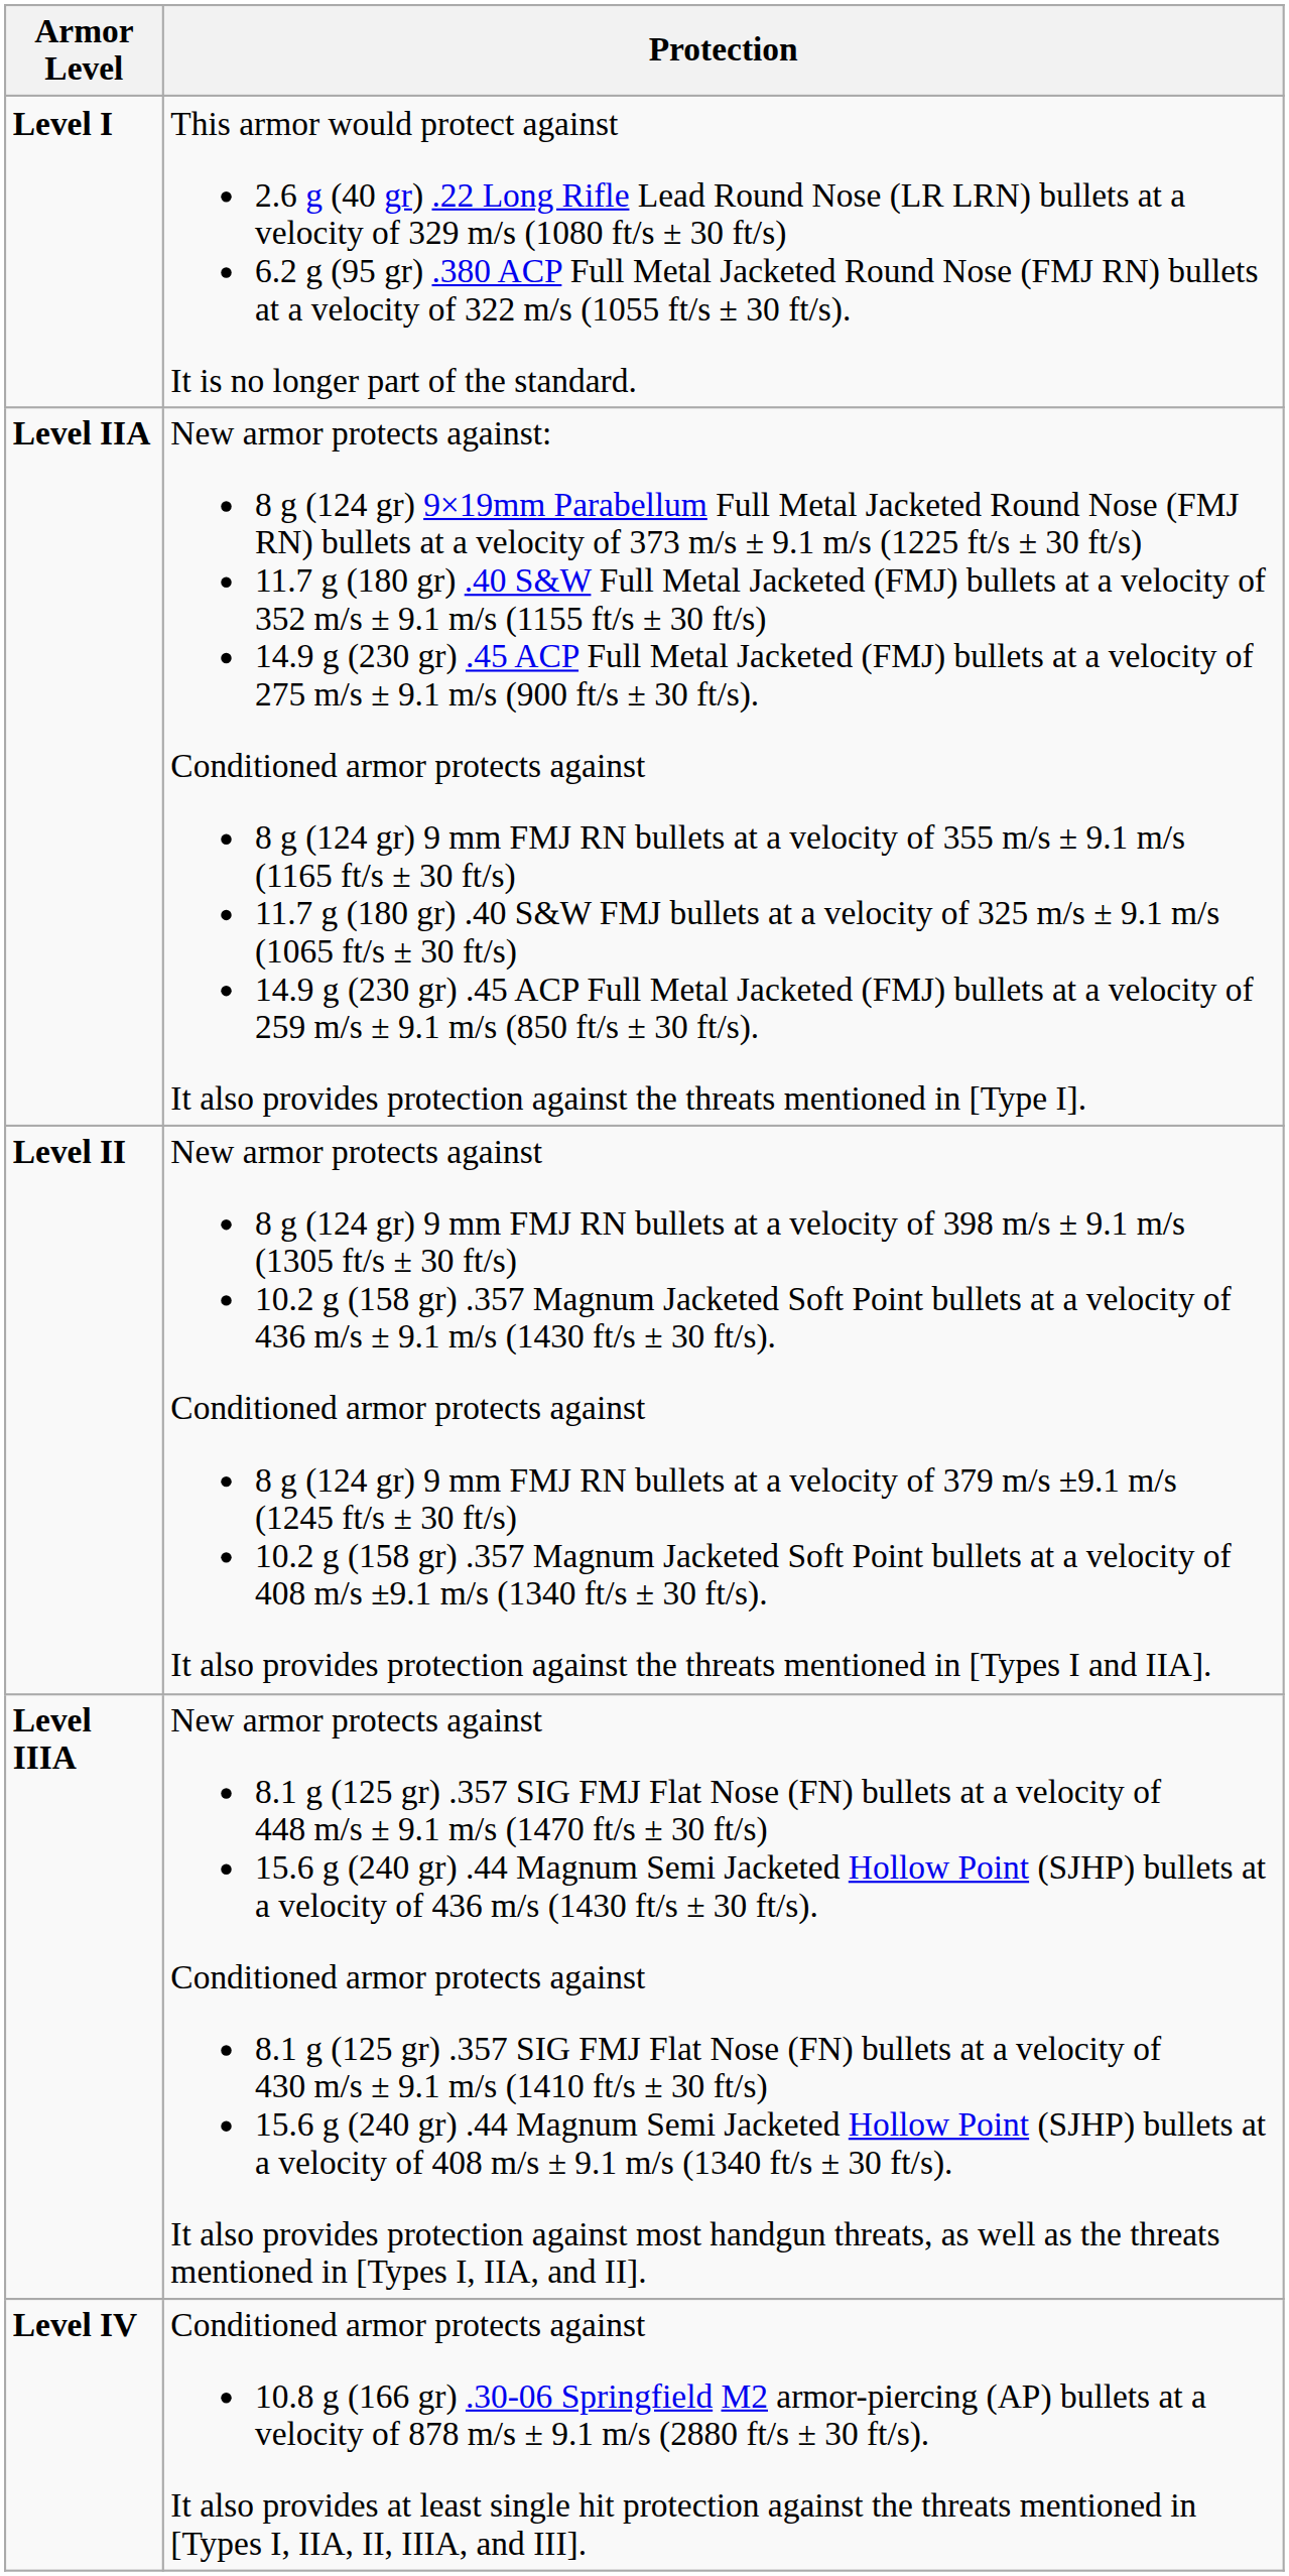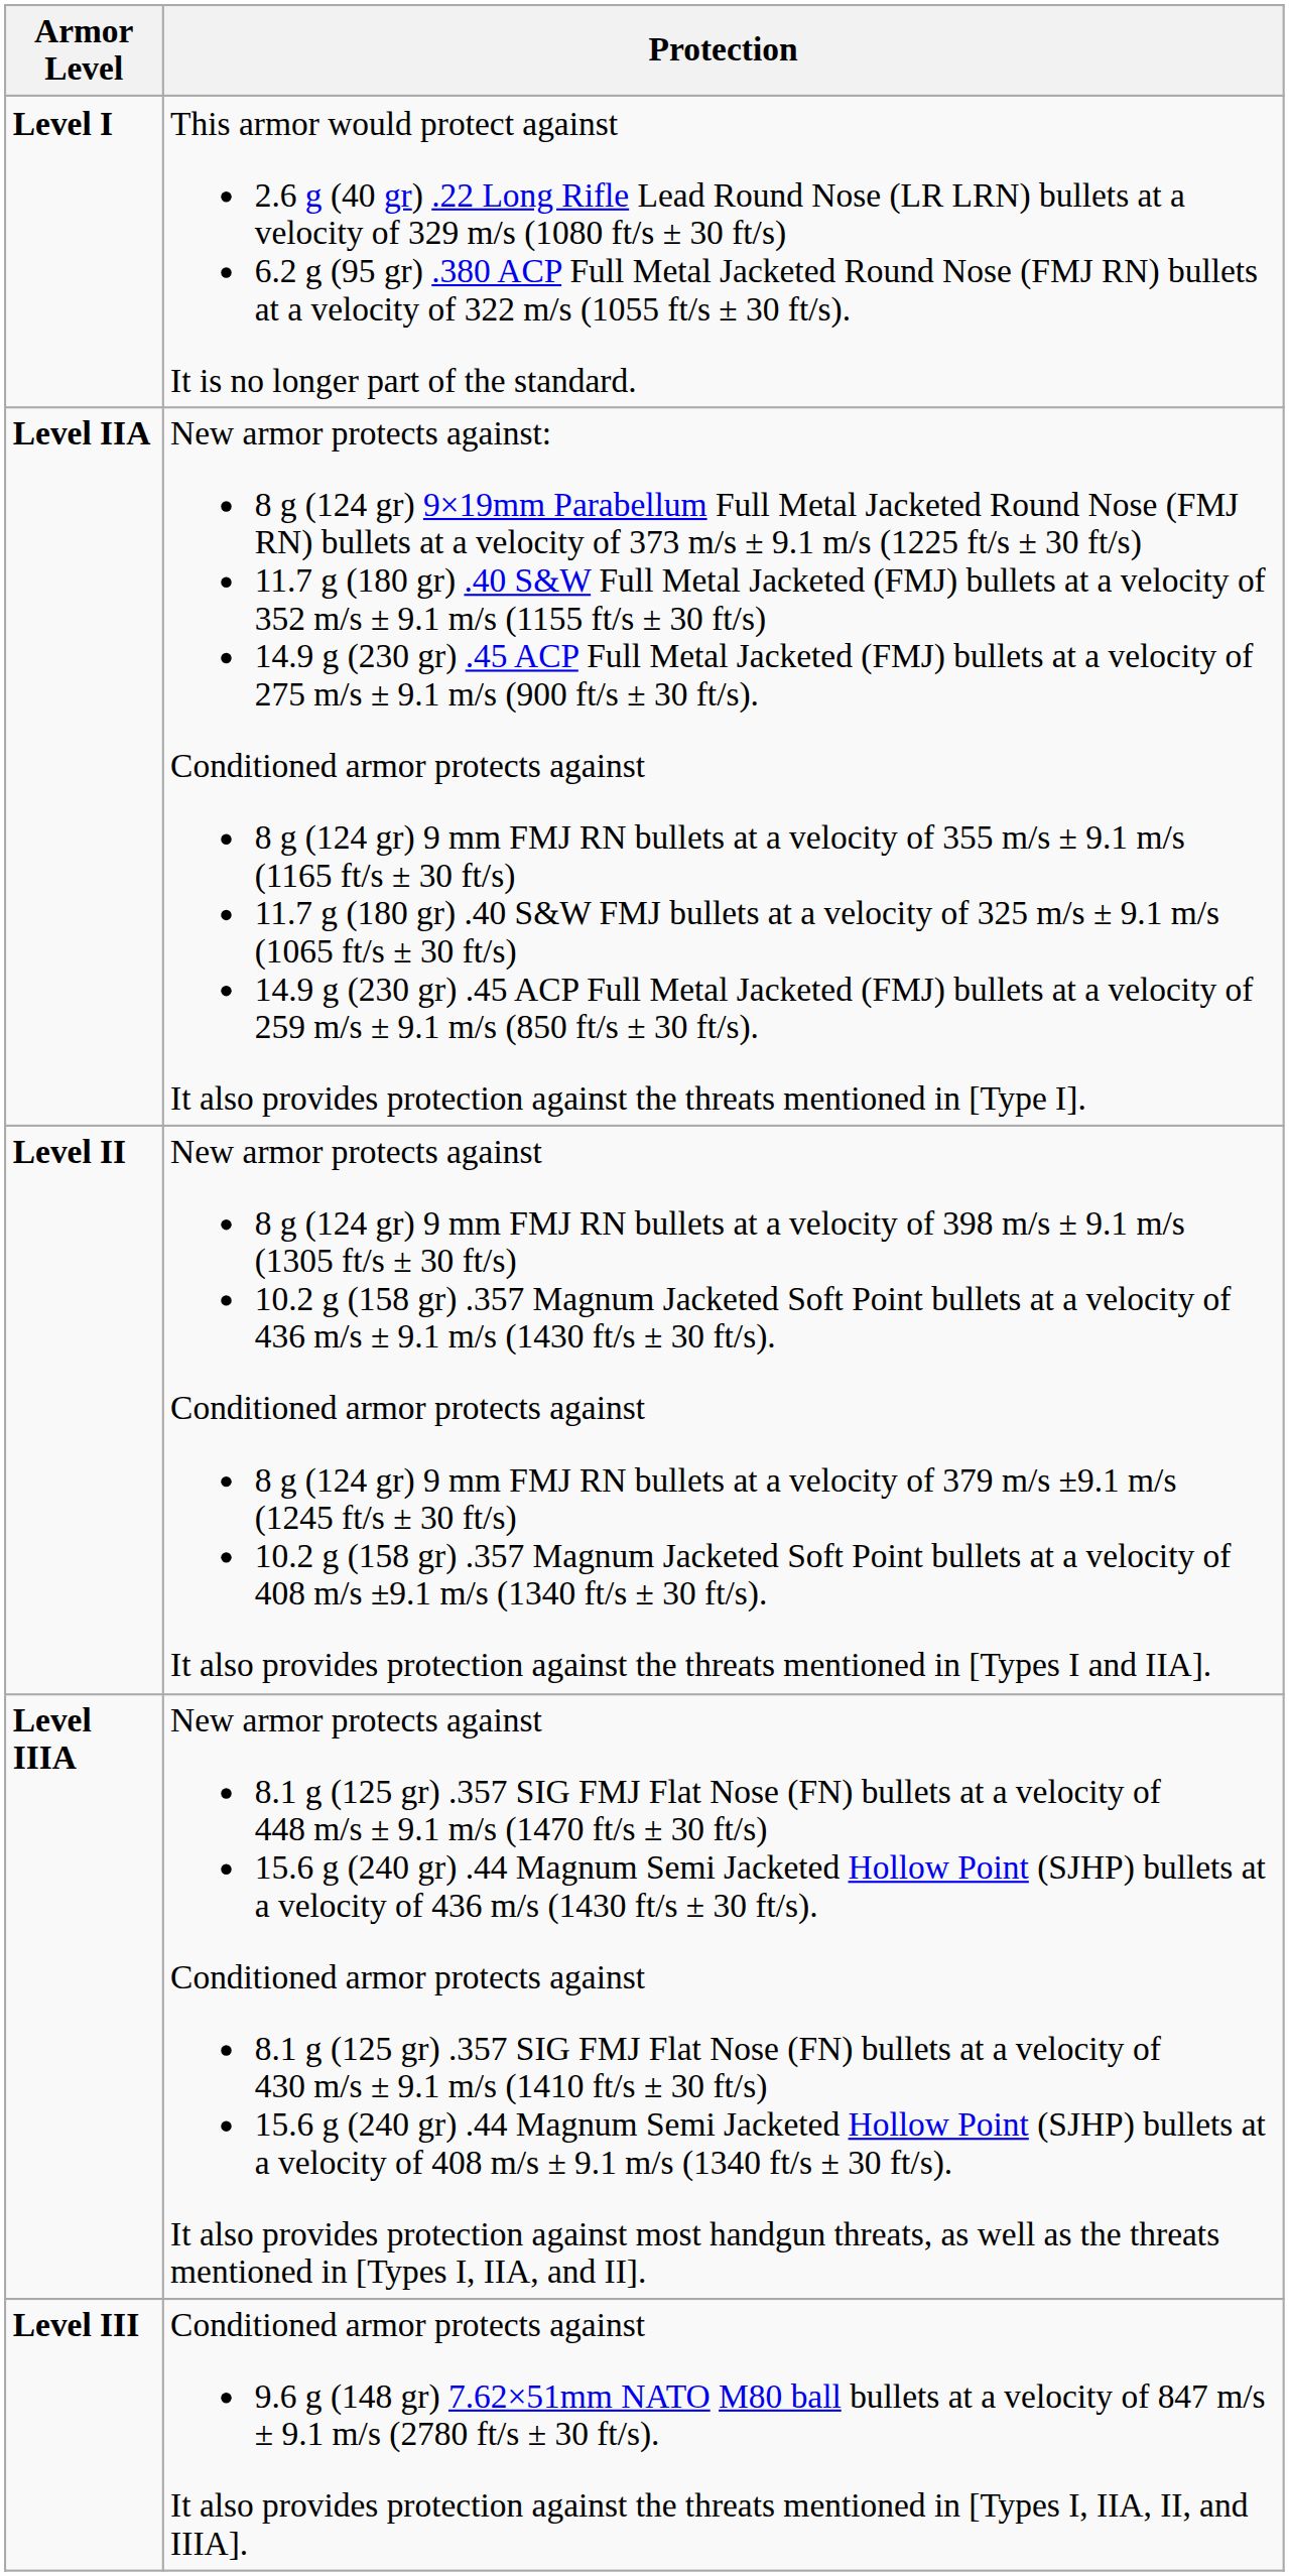+ row: Level III | Conditioned armor protects against 9.6 g (148 gr) 7.62×51mm NATO M80 ball bullets at a velocity of 847 m/s ± 9.1 m/s (2780 ft/s ± 30 ft/s). It also provides protection against the threats mentioned in [Types I, IIA, II, and IIIA].
- row: Level IV | Conditioned armor protects against 10.8 g (166 gr) .30-06 Springfield M2 armor-piercing (AP) bullets at a velocity of 878 m/s ± 9.1 m/s (2880 ft/s ± 30 ft/s). It also provides at least single hit protection against the threats mentioned in [Types I, IIA, II, IIIA, and III].
